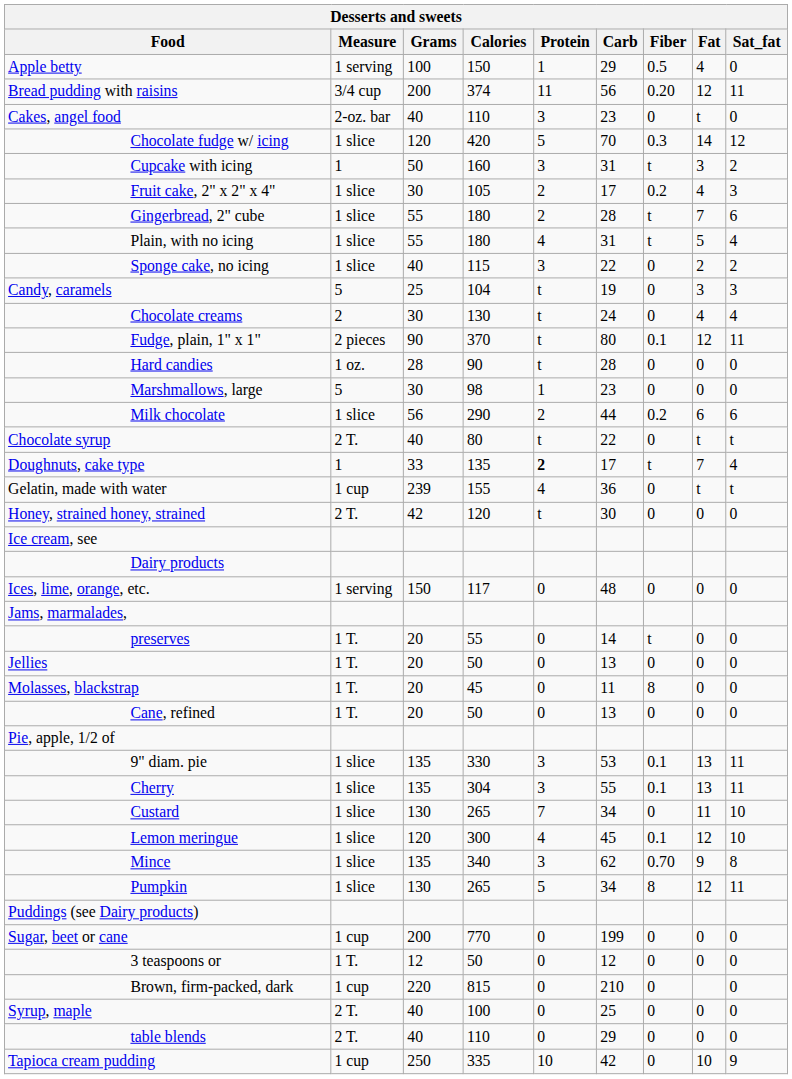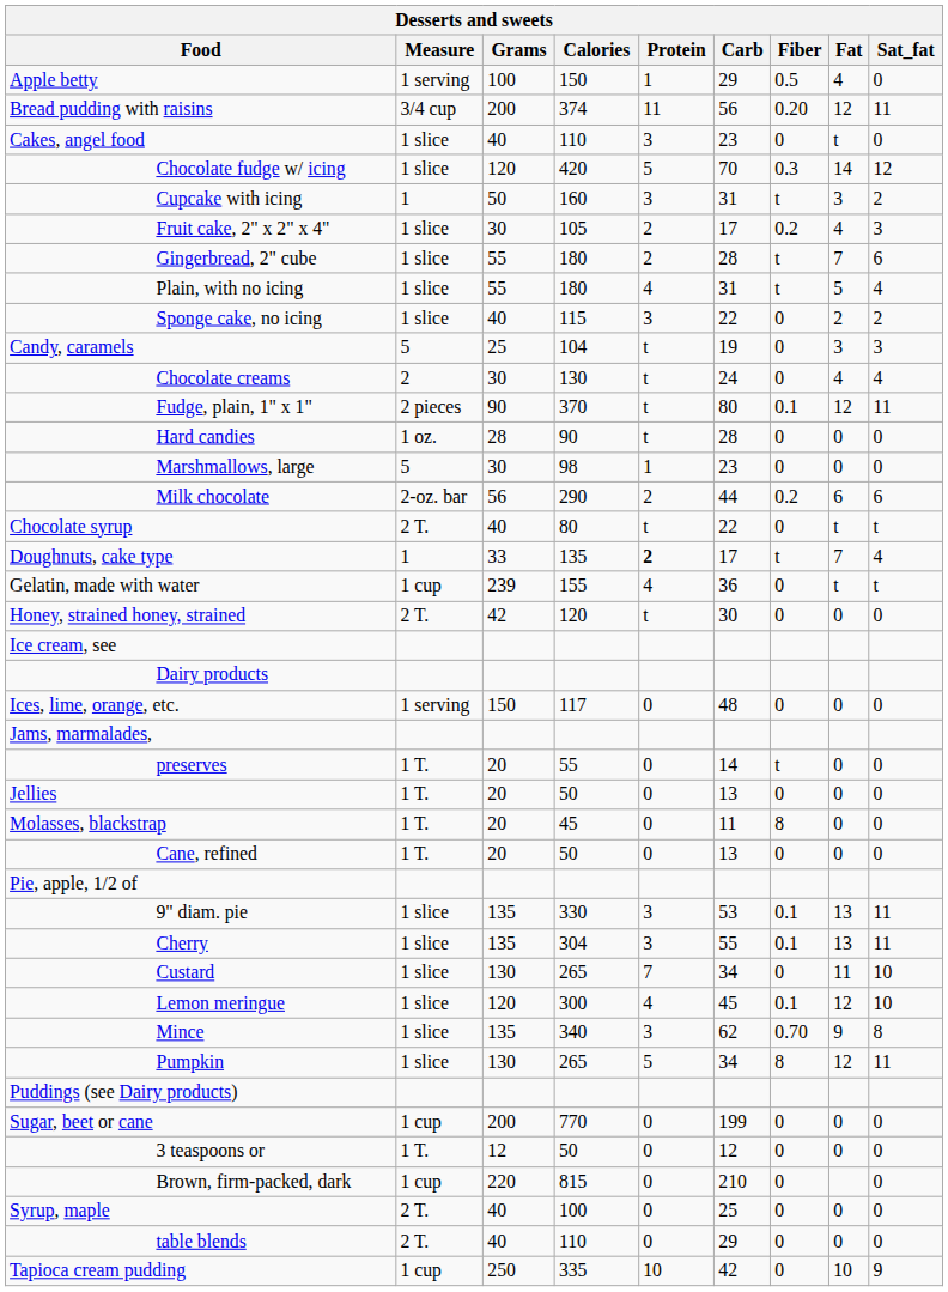Cakes, angel food | Measure: 2-oz. bar -> 1 slice
Milk chocolate | Measure: 1 slice -> 2-oz. bar
